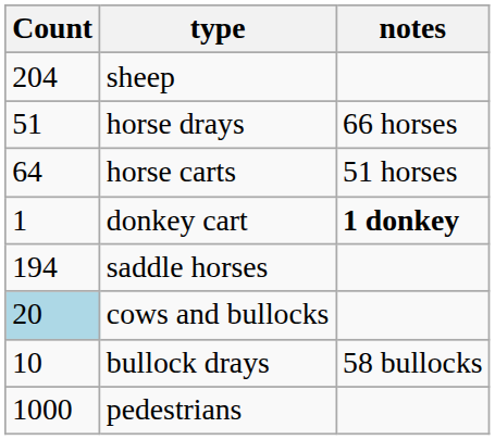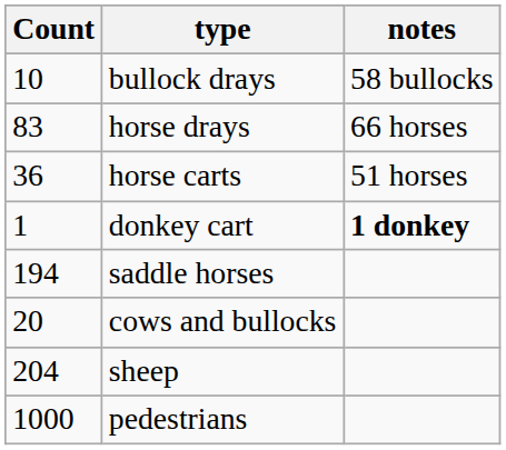rows swapped: bullock drays <-> sheep
horse drays | Count: 51 -> 83
horse carts | Count: 64 -> 36
cows and bullocks | Count: lightblue background -> no background
